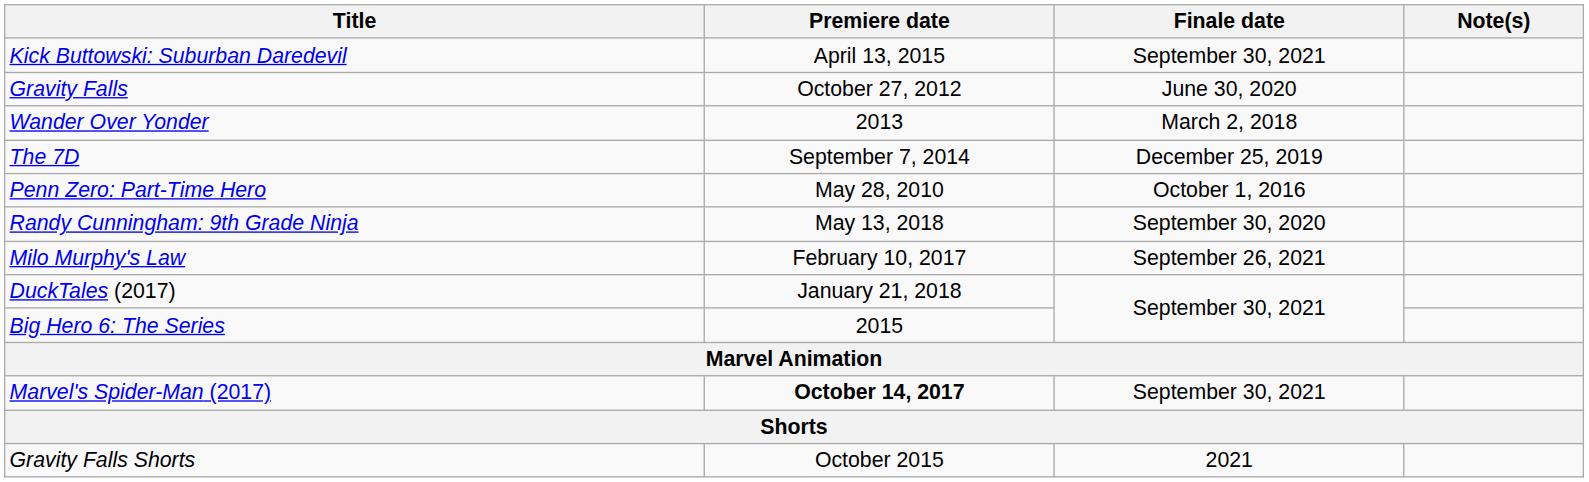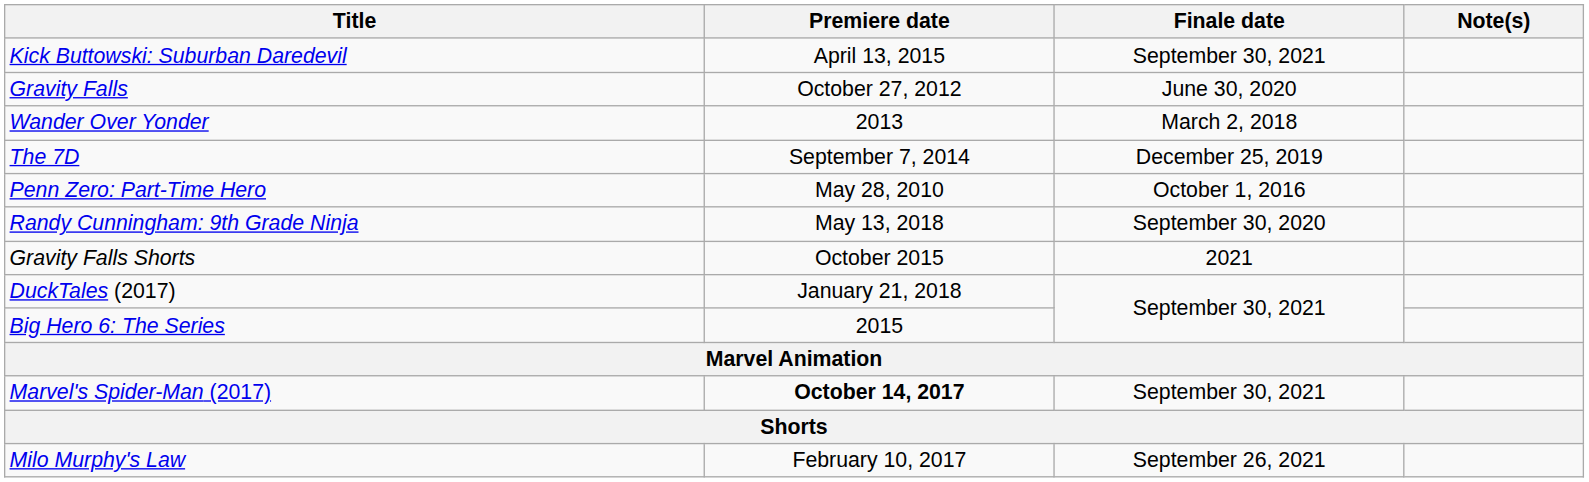rows swapped: Milo Murphy's Law <-> Gravity Falls Shorts
